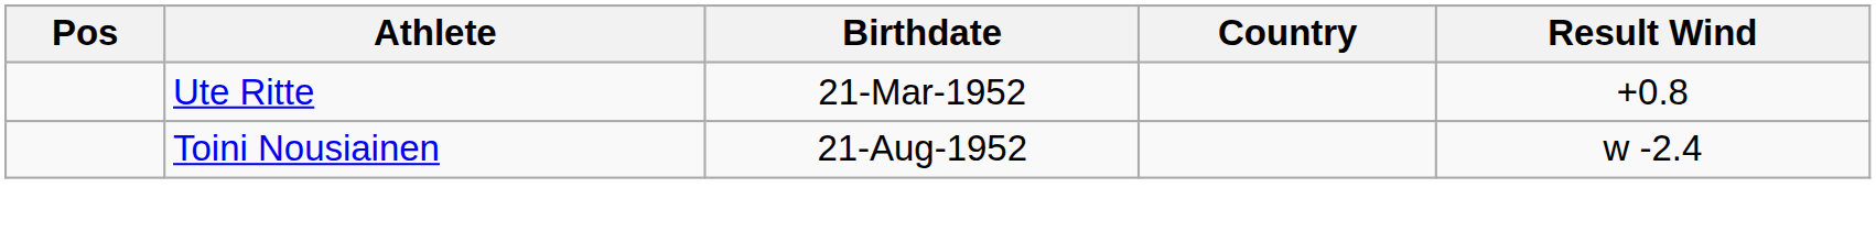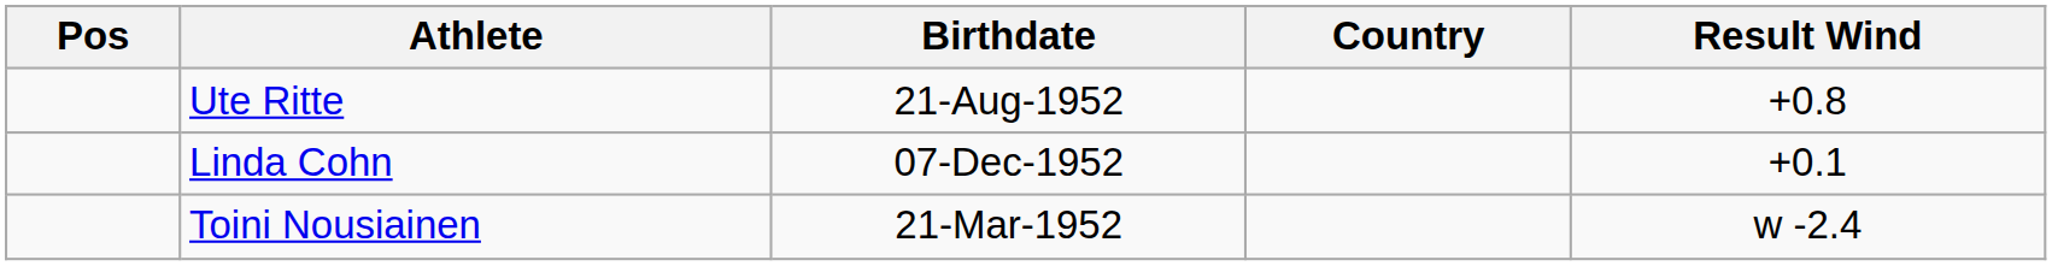Ute Ritte | Birthdate: 21-Mar-1952 -> 21-Aug-1952
+ row: Linda Cohn | 07-Dec-1952 | +0.1
Toini Nousiainen | Birthdate: 21-Aug-1952 -> 21-Mar-1952
